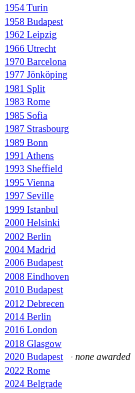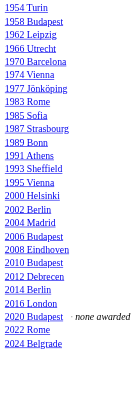+ row: 1974 Vienna
- row: 1981 Split
- row: 1997 Seville
- row: 1999 Istanbul
- row: 2018 Glasgow
